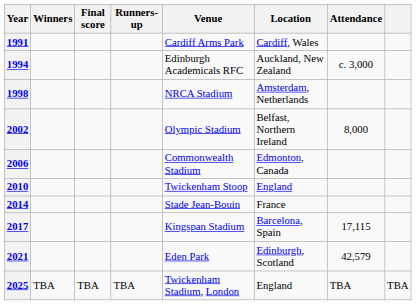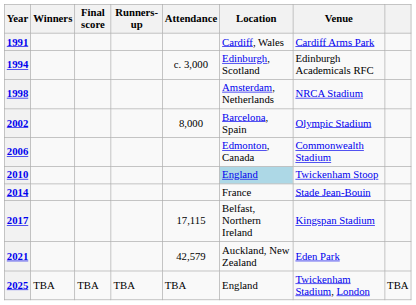columns swapped: Venue <-> Attendance
1994 | Location: Auckland, New Zealand -> Edinburgh, Scotland
2002 | Location: Belfast, Northern Ireland -> Barcelona, Spain
2010 | Location: no background -> lightblue background
2017 | Location: Barcelona, Spain -> Belfast, Northern Ireland
2021 | Location: Edinburgh, Scotland -> Auckland, New Zealand
